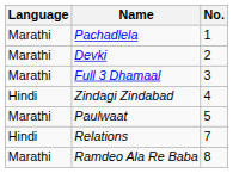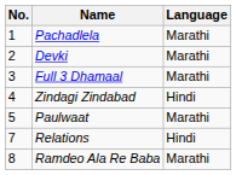columns swapped: No. <-> Language
